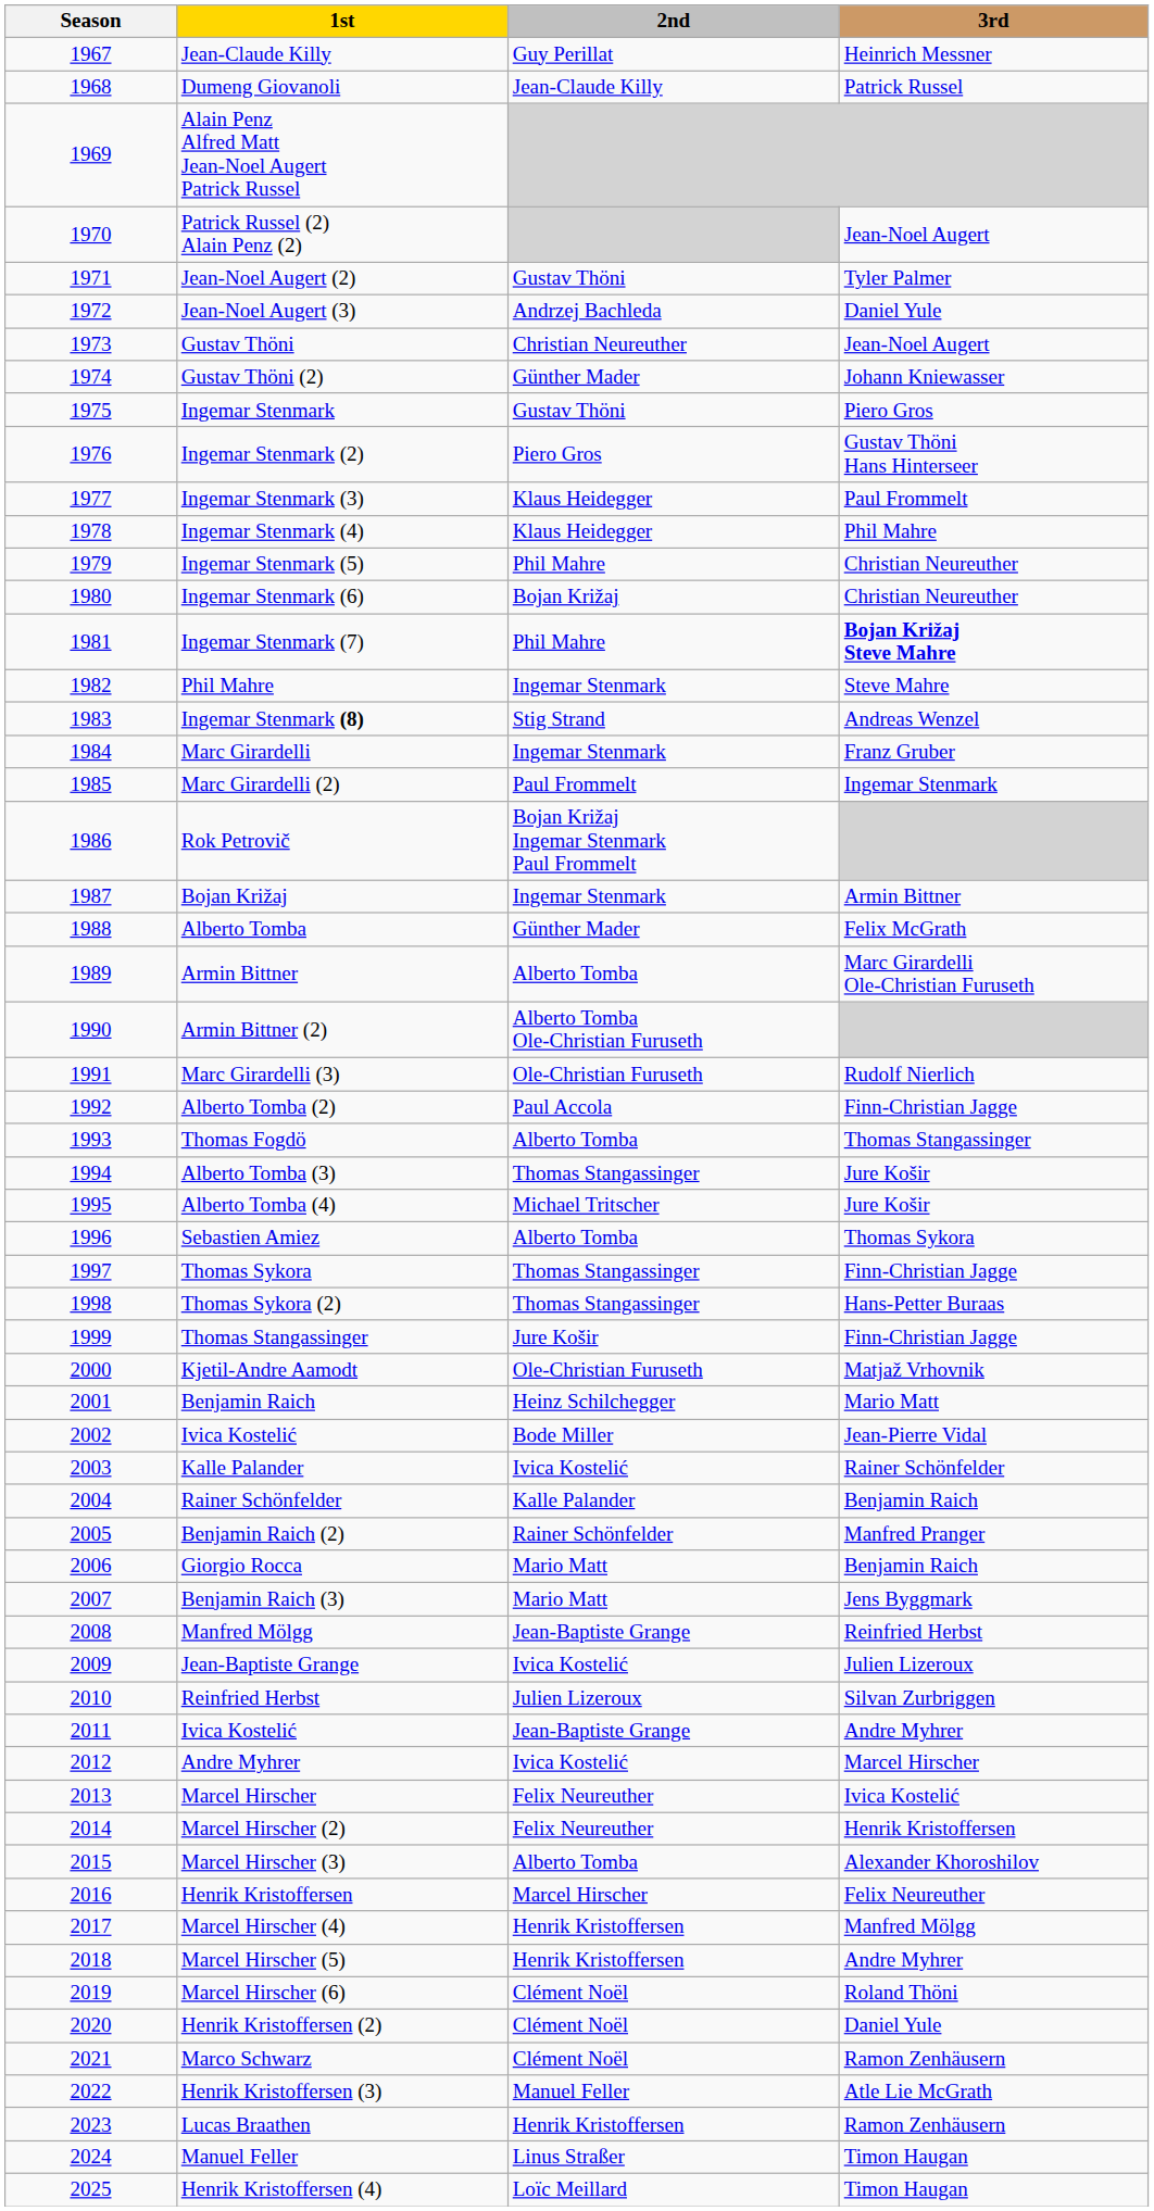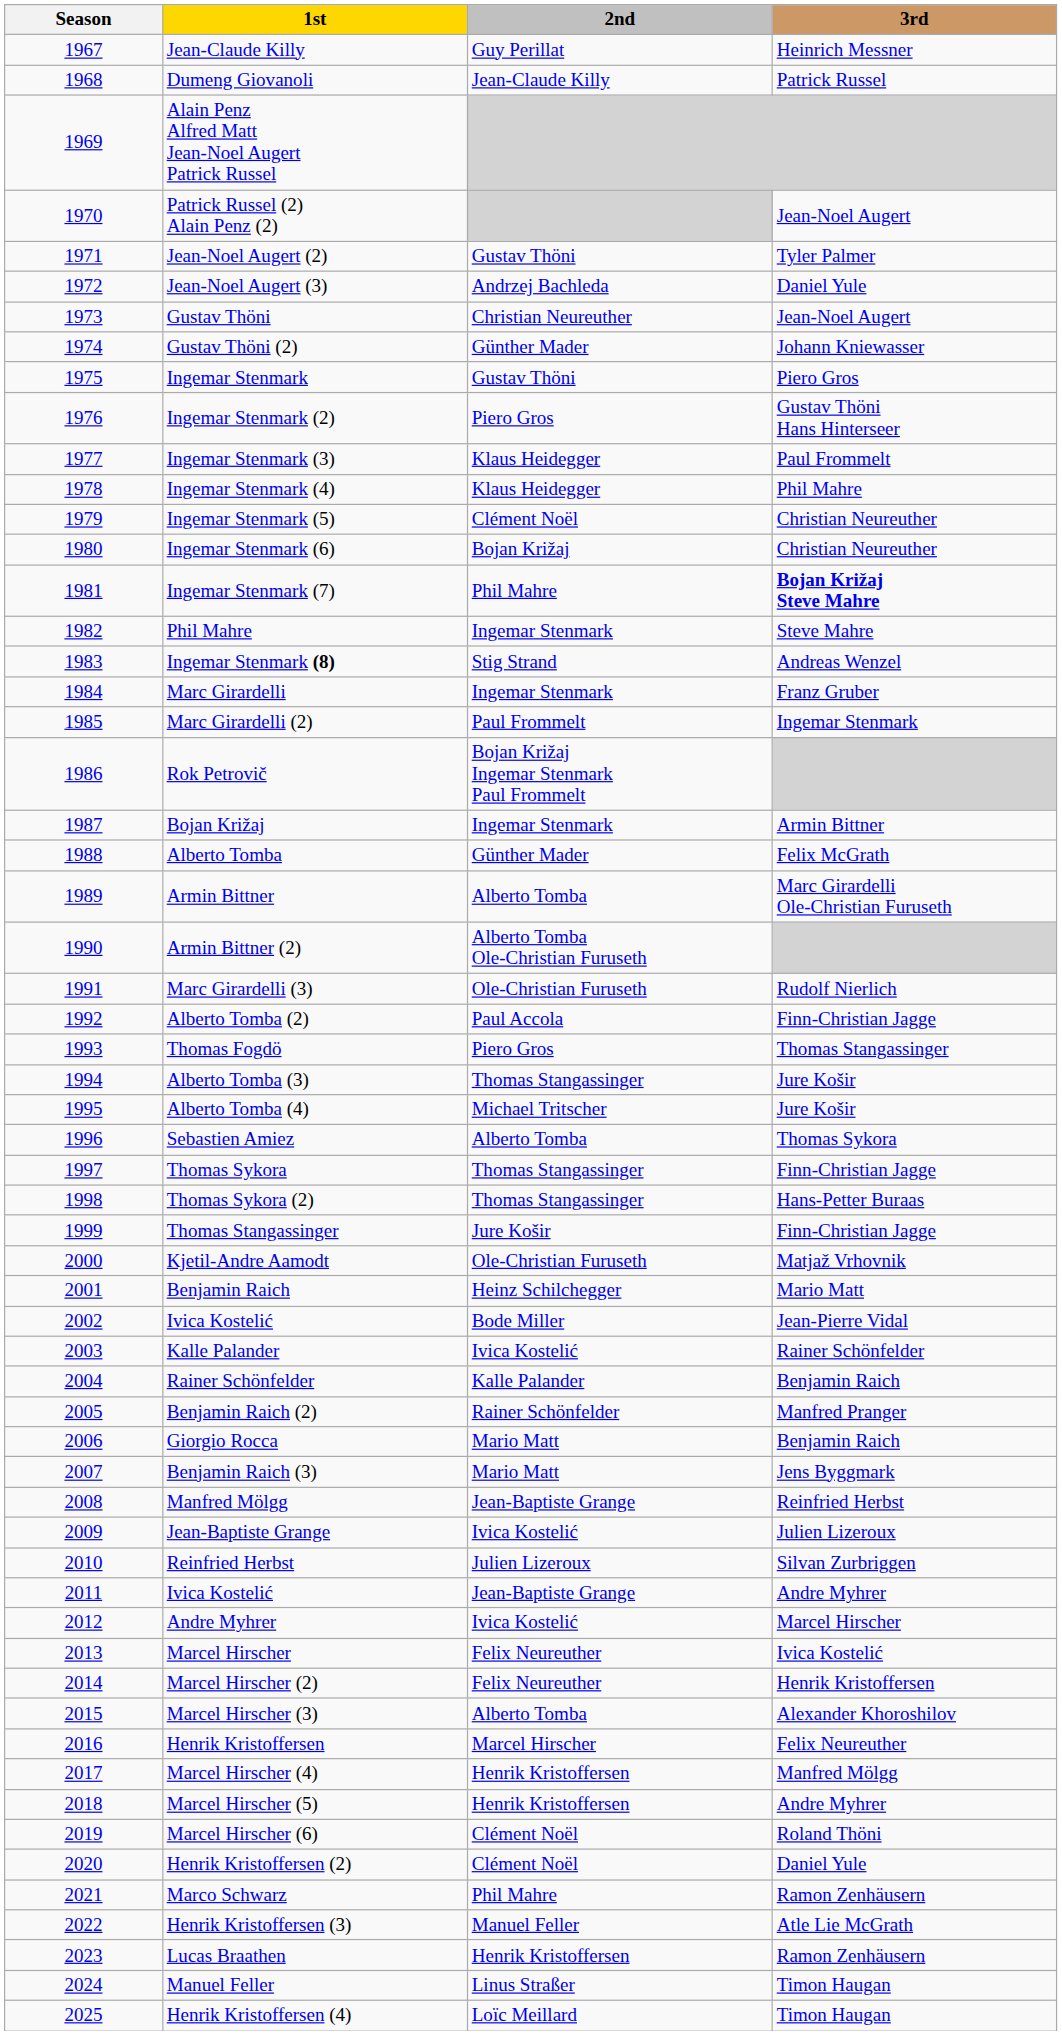Ingemar Stenmark (5) | 2nd: Phil Mahre -> Clément Noël
Thomas Fogdö | 2nd: Alberto Tomba -> Piero Gros
Marco Schwarz | 2nd: Clément Noël -> Phil Mahre
